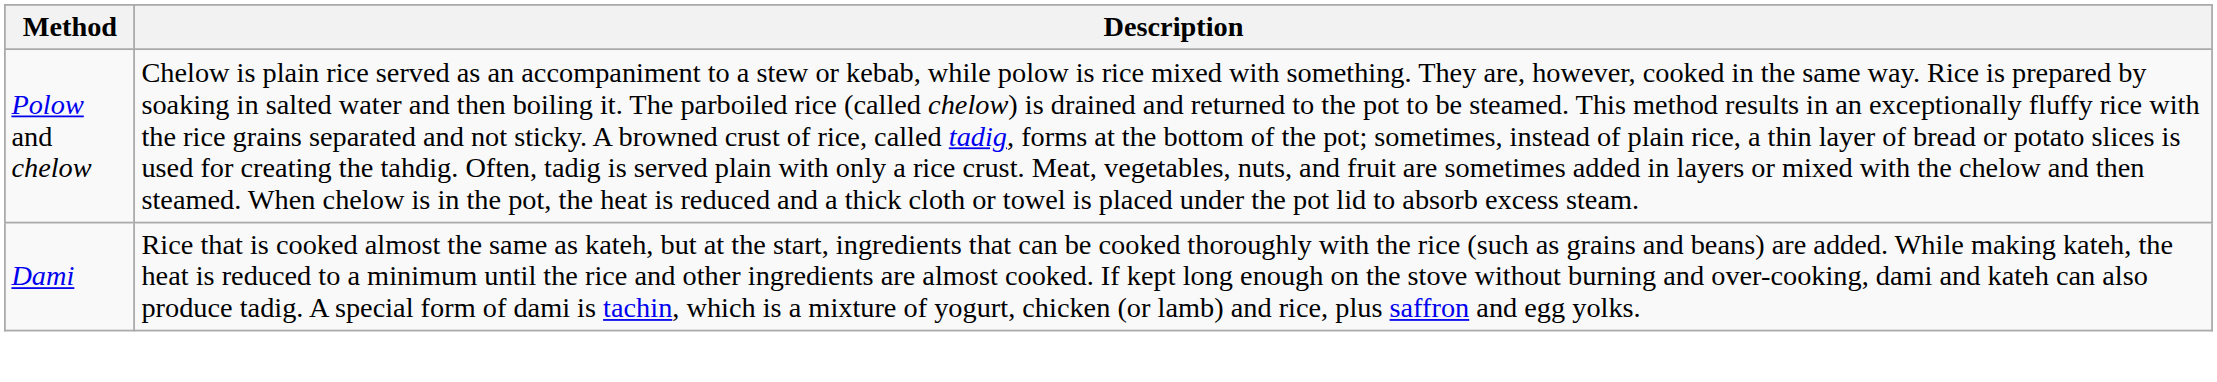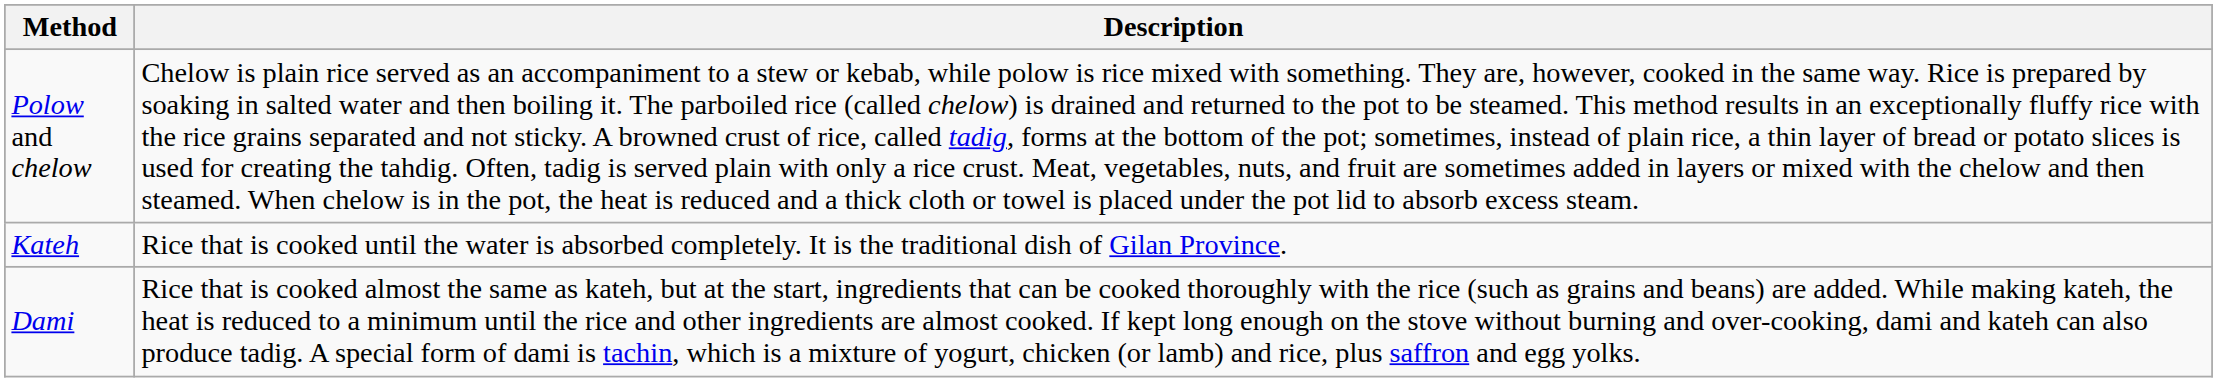+ row: Kateh | Rice that is cooked until the water is absorbed completely. It is the traditional dish of Gilan Province.
